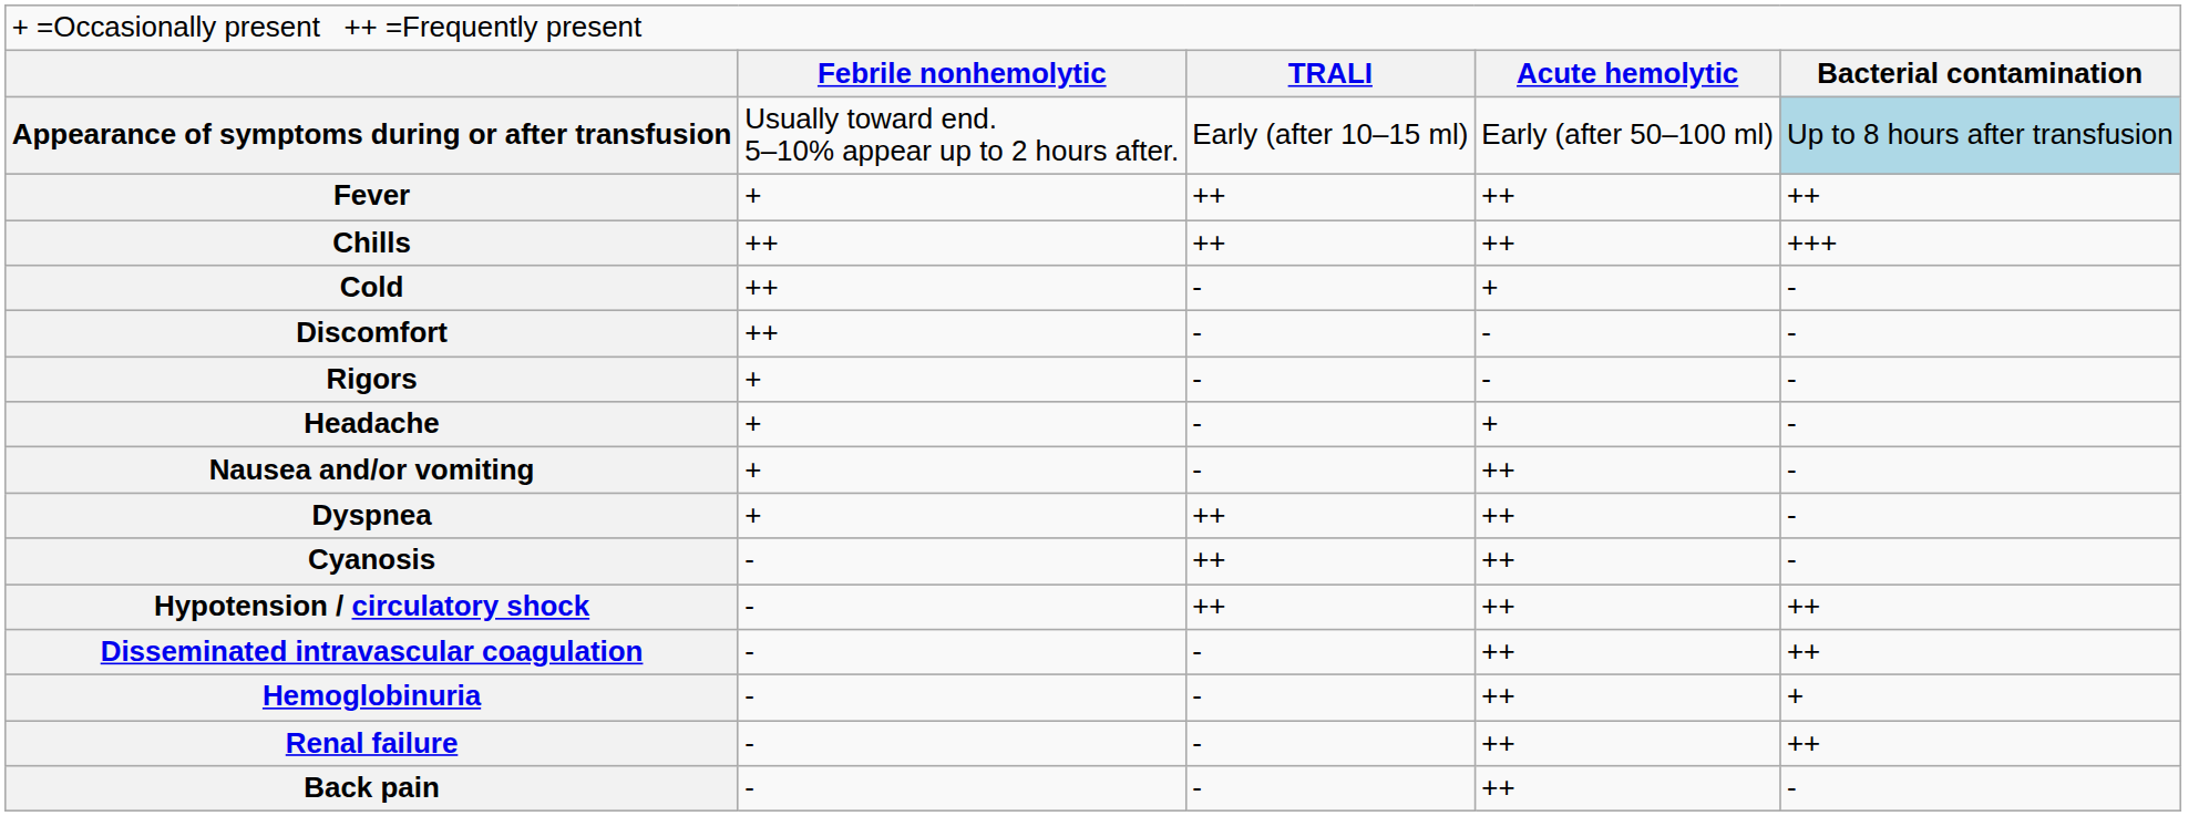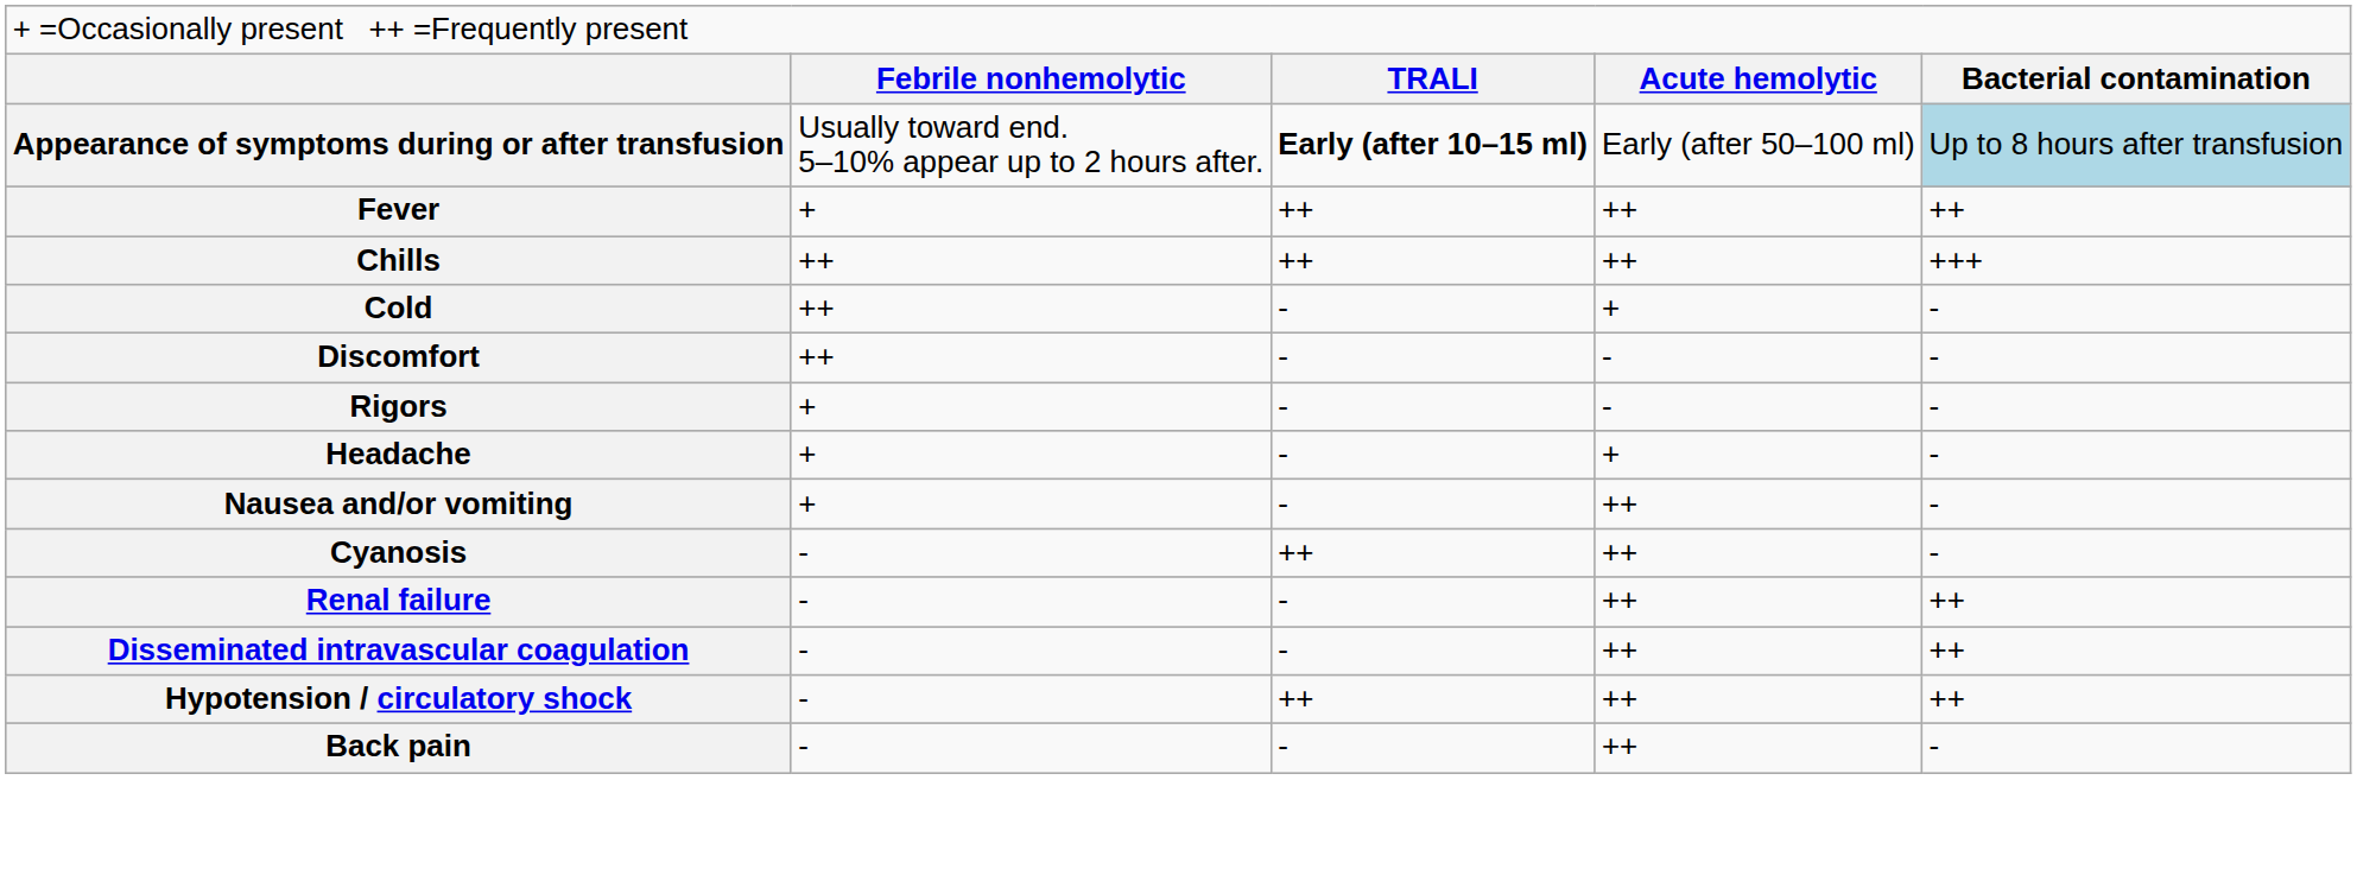Appearance of symptoms during or after transfusion | column 3: normal -> bold
- row: Dyspnea | + | ++ | ++ | -
rows swapped: Hypotension / circulatory shock <-> Renal failure
- row: Hemoglobinuria | - | - | ++ | +
